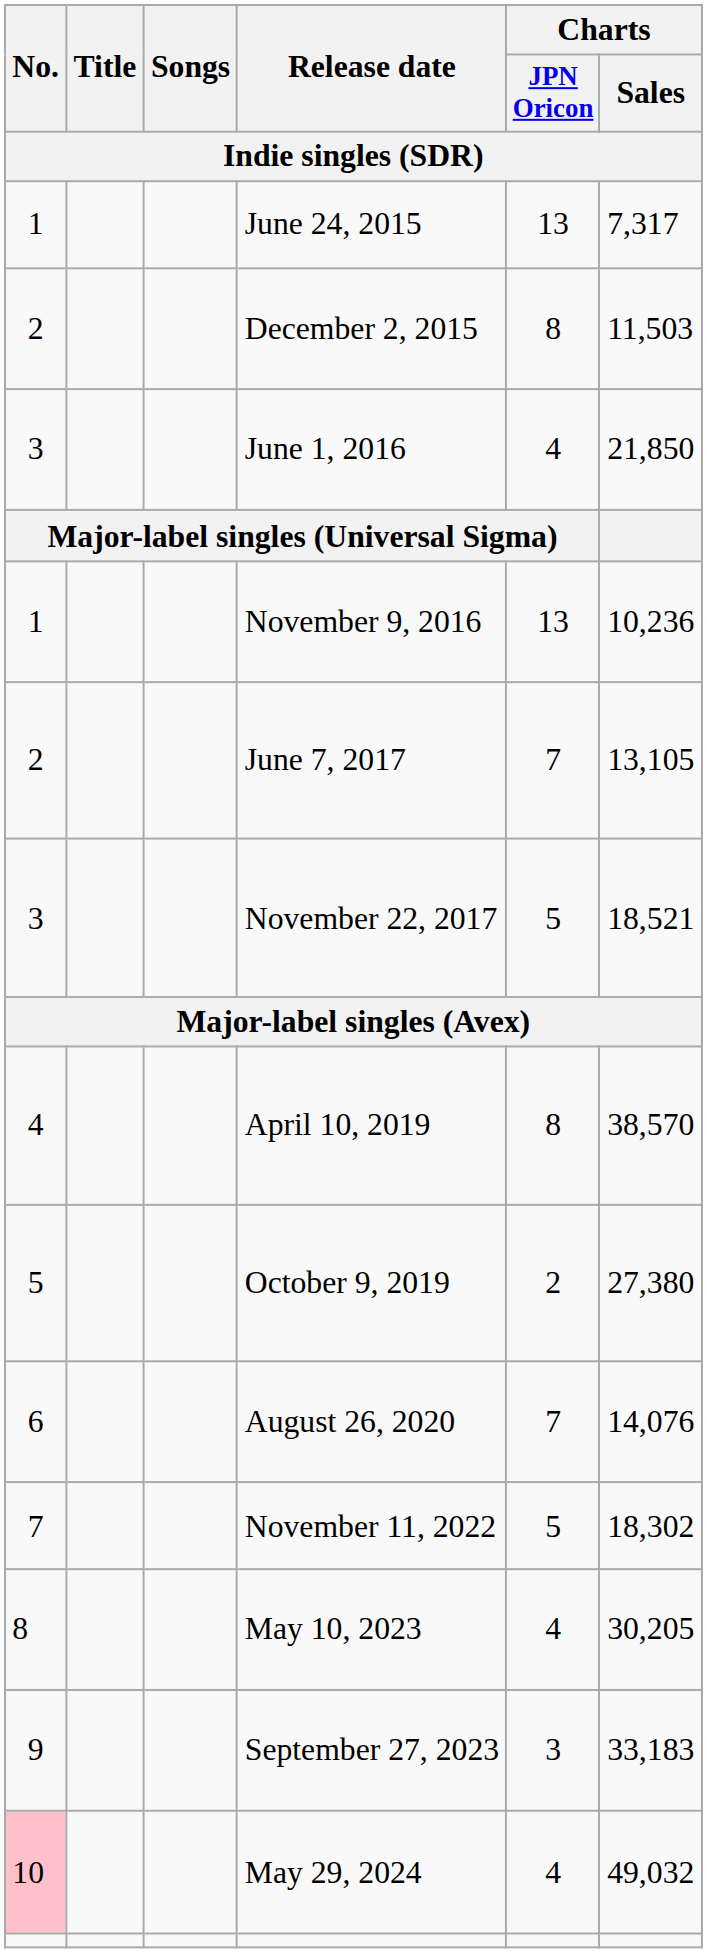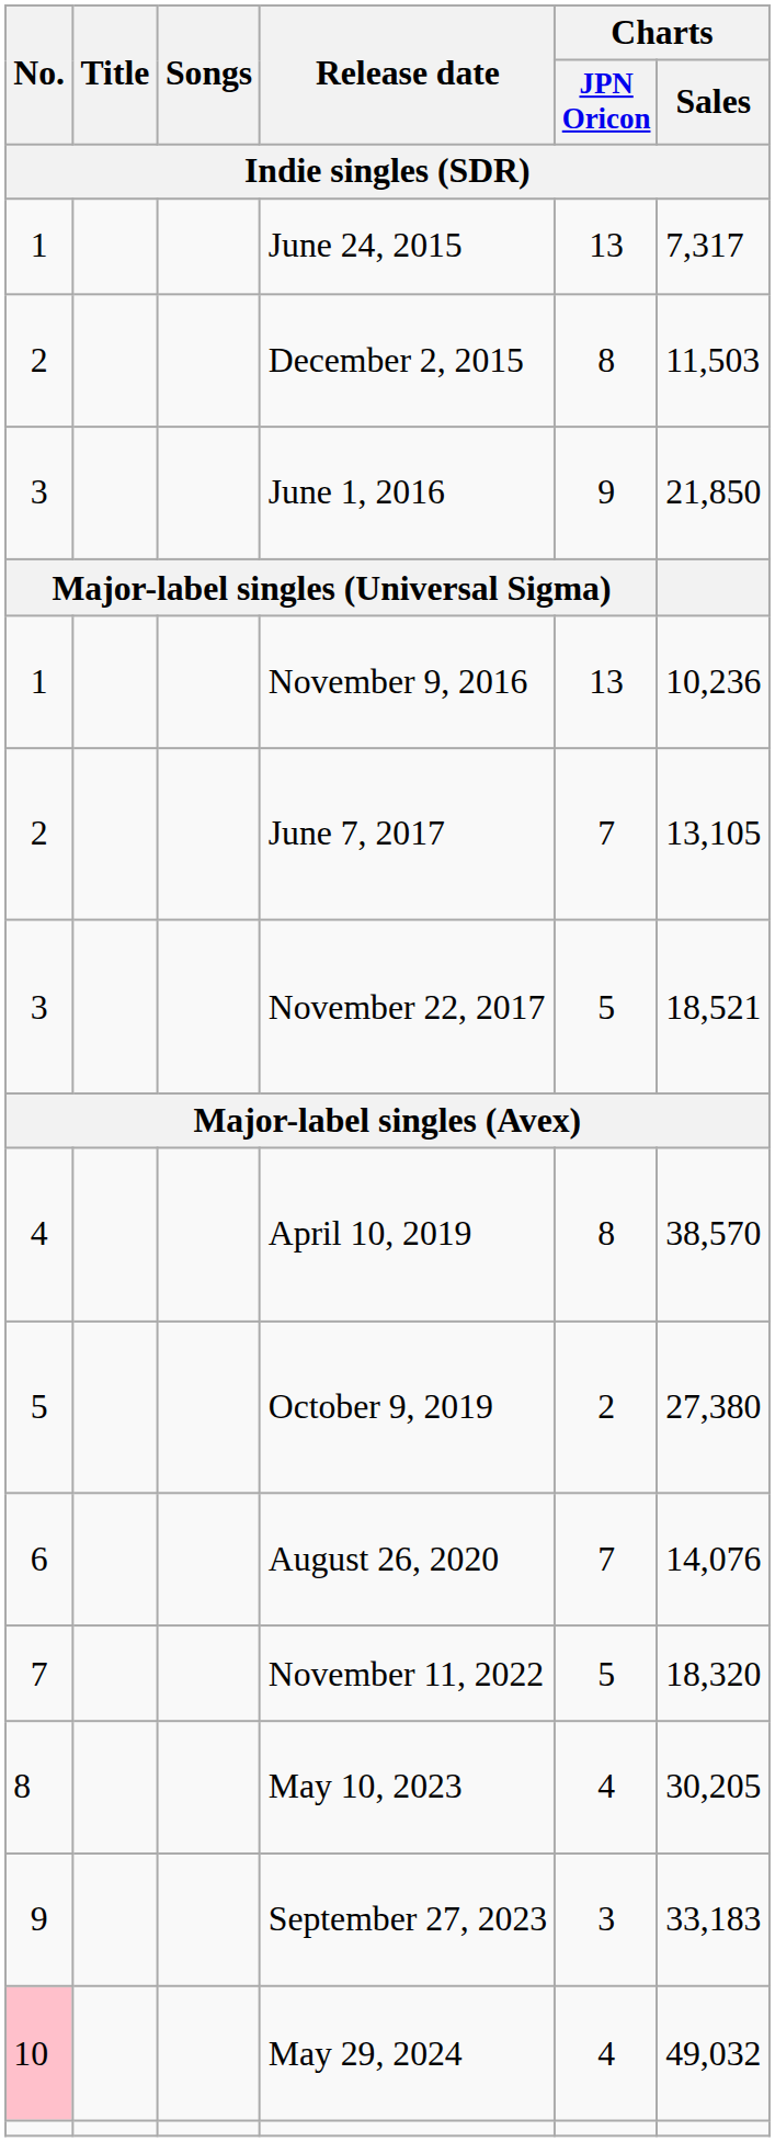June 1, 2016 | Charts / JPN Oricon: 4 -> 9
November 11, 2022 | Charts / Sales: 18,302 -> 18,320
